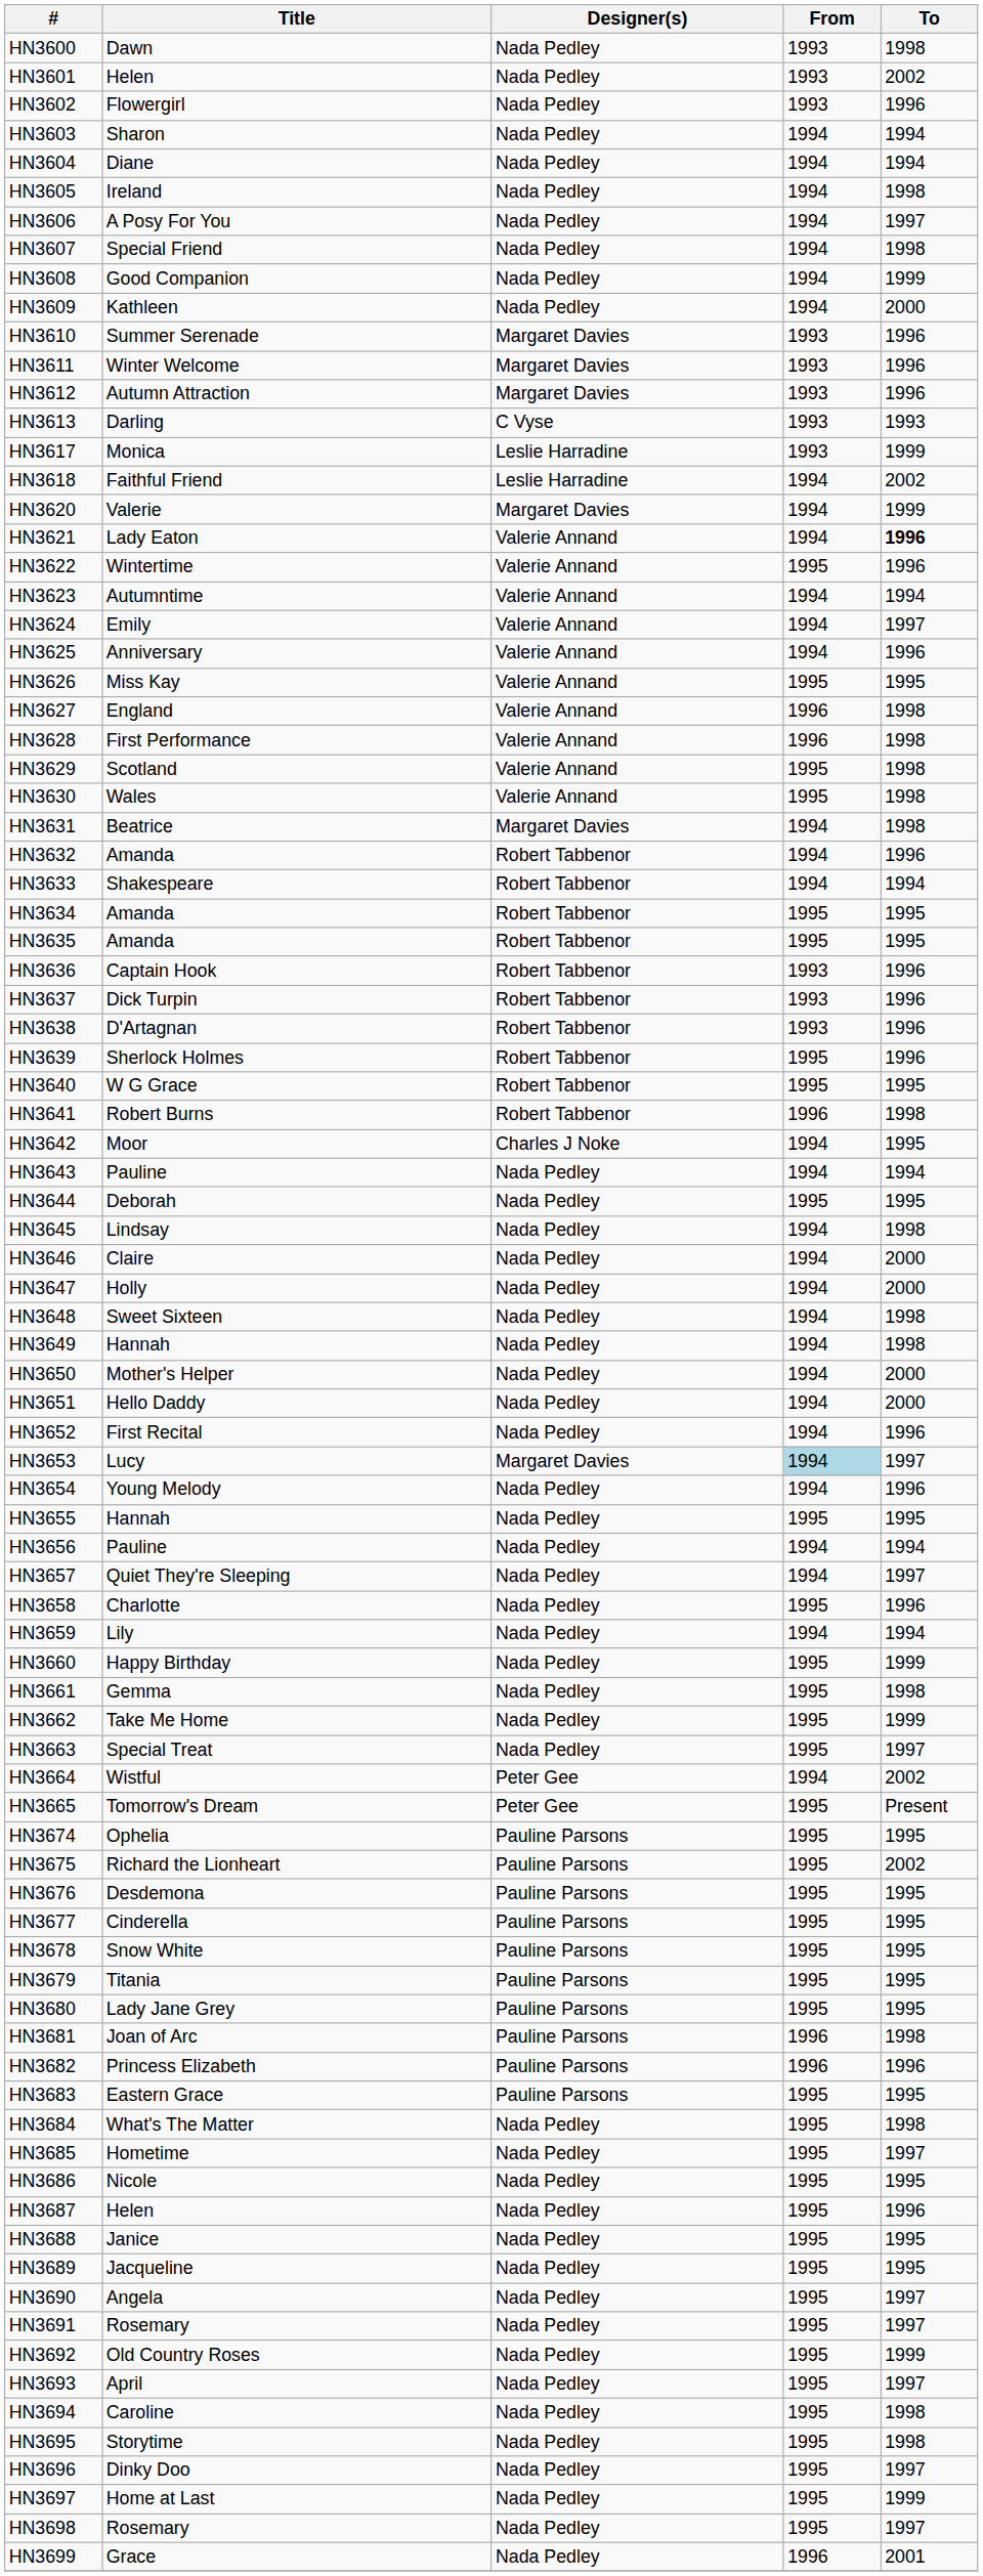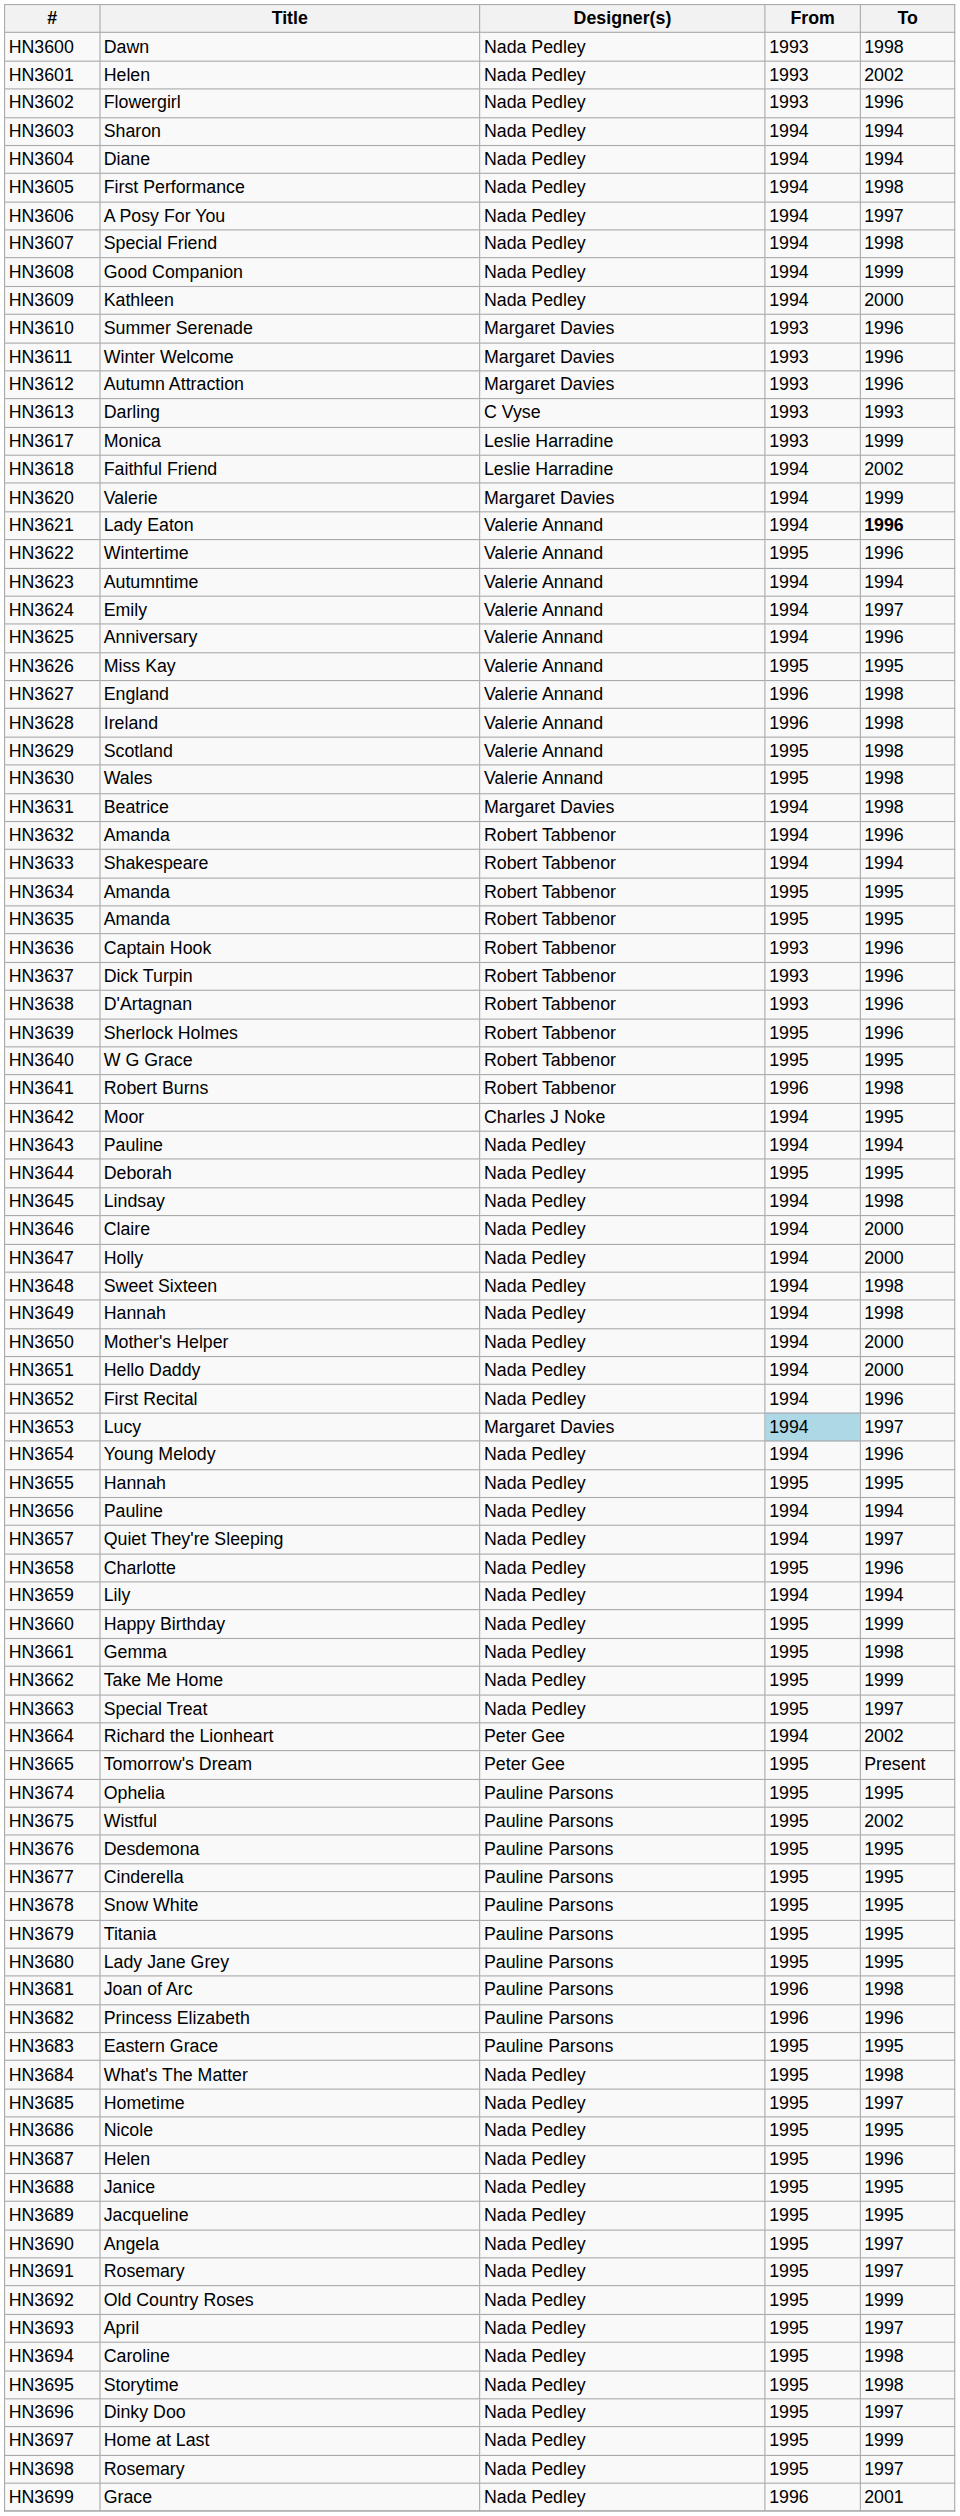HN3605 | Title: Ireland -> First Performance
HN3628 | Title: First Performance -> Ireland
HN3664 | Title: Wistful -> Richard the Lionheart
HN3675 | Title: Richard the Lionheart -> Wistful
